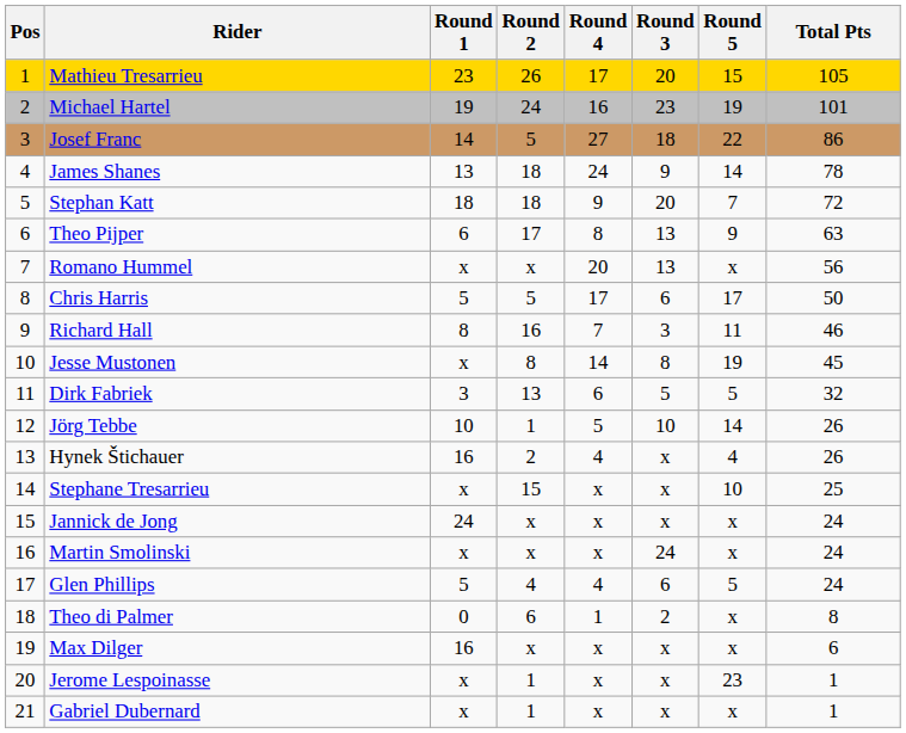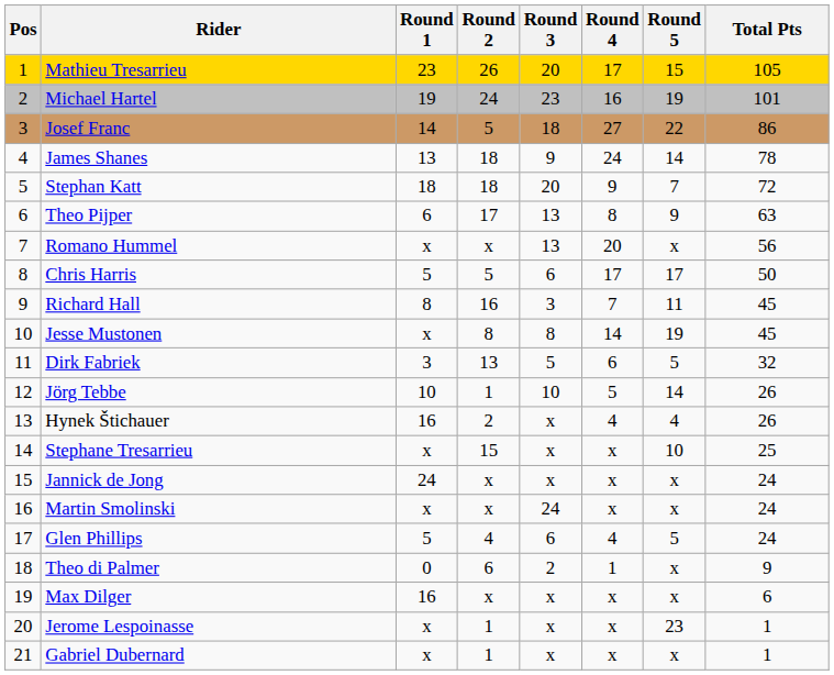columns swapped: Round 3 <-> Round 4
Richard Hall | Total Pts: 46 -> 45
Theo di Palmer | Total Pts: 8 -> 9
